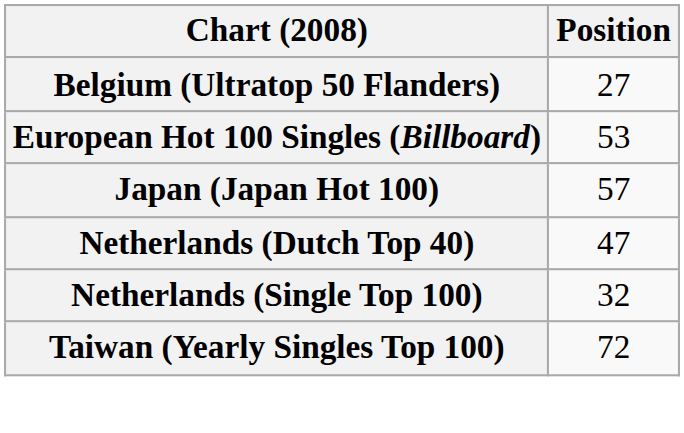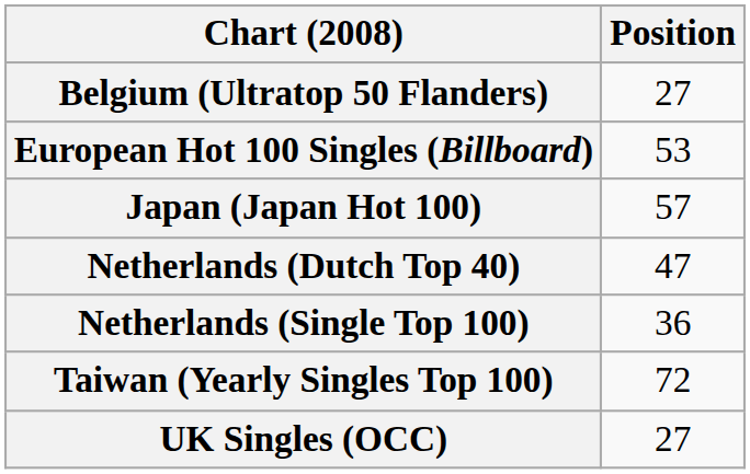Netherlands (Single Top 100) | Position: 32 -> 36
+ row: UK Singles (OCC) | 27
